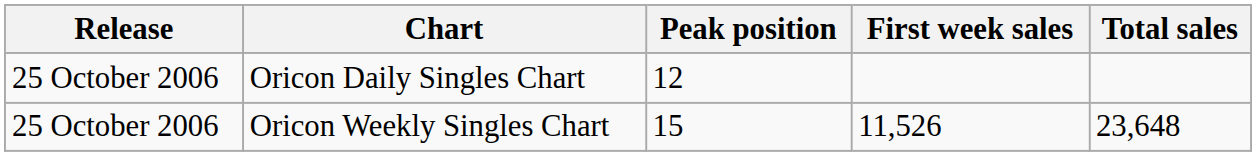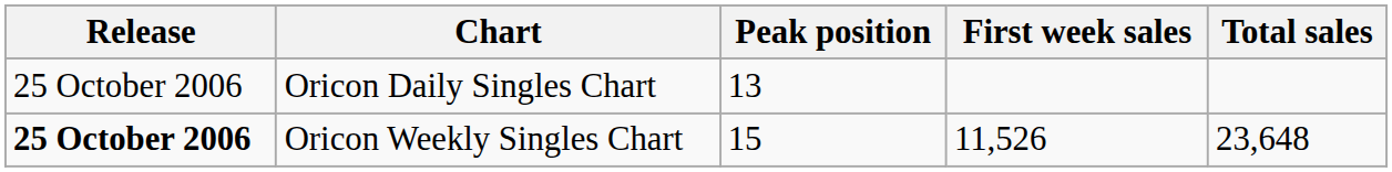Oricon Daily Singles Chart | Peak position: 12 -> 13
Oricon Weekly Singles Chart | Release: normal -> bold
